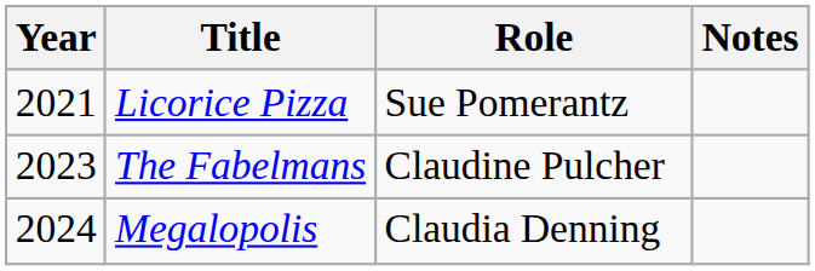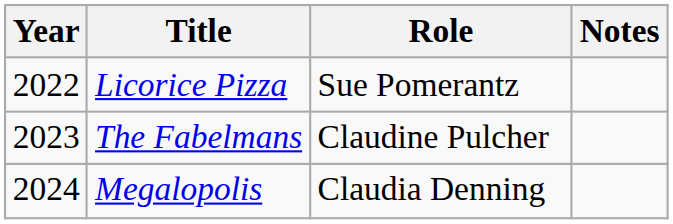Licorice Pizza | Year: 2021 -> 2022
